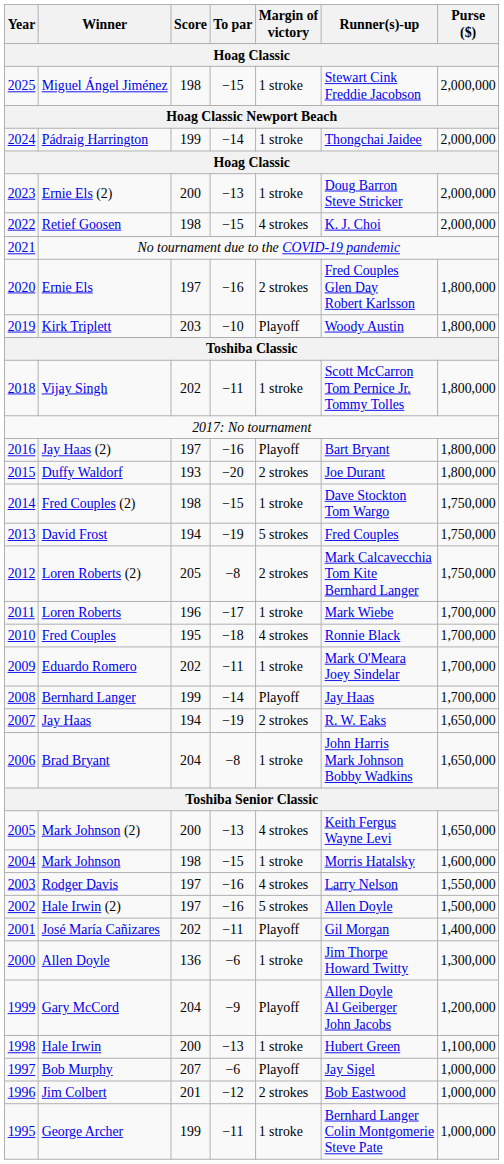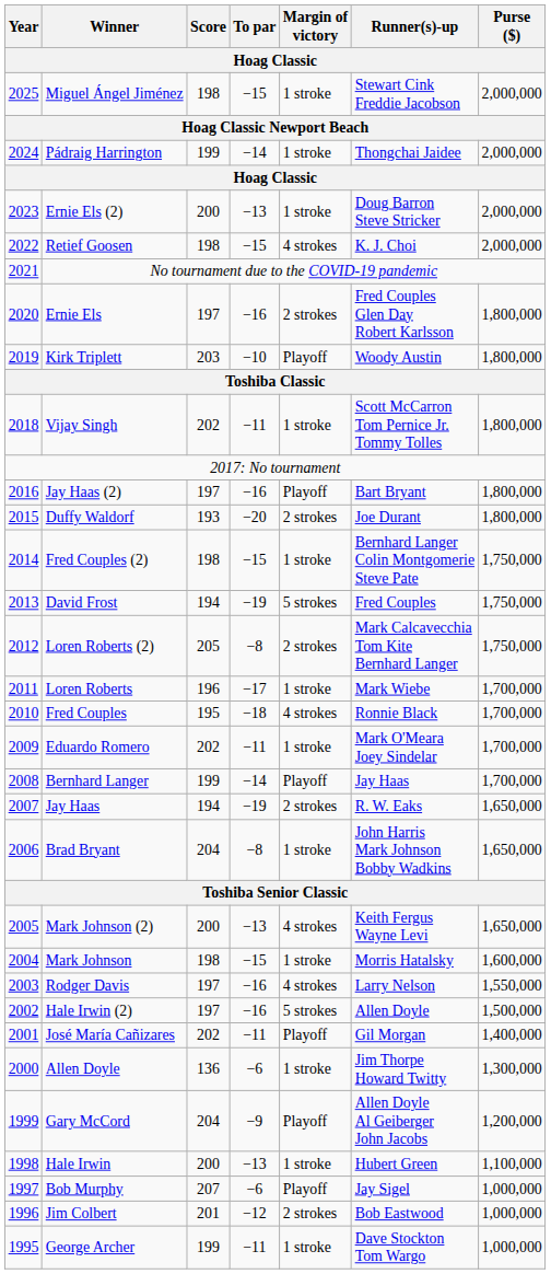Fred Couples (2) | Runner(s)-up: Dave Stockton Tom Wargo -> Bernhard Langer Colin Montgomerie Steve Pate
George Archer | Runner(s)-up: Bernhard Langer Colin Montgomerie Steve Pate -> Dave Stockton Tom Wargo
